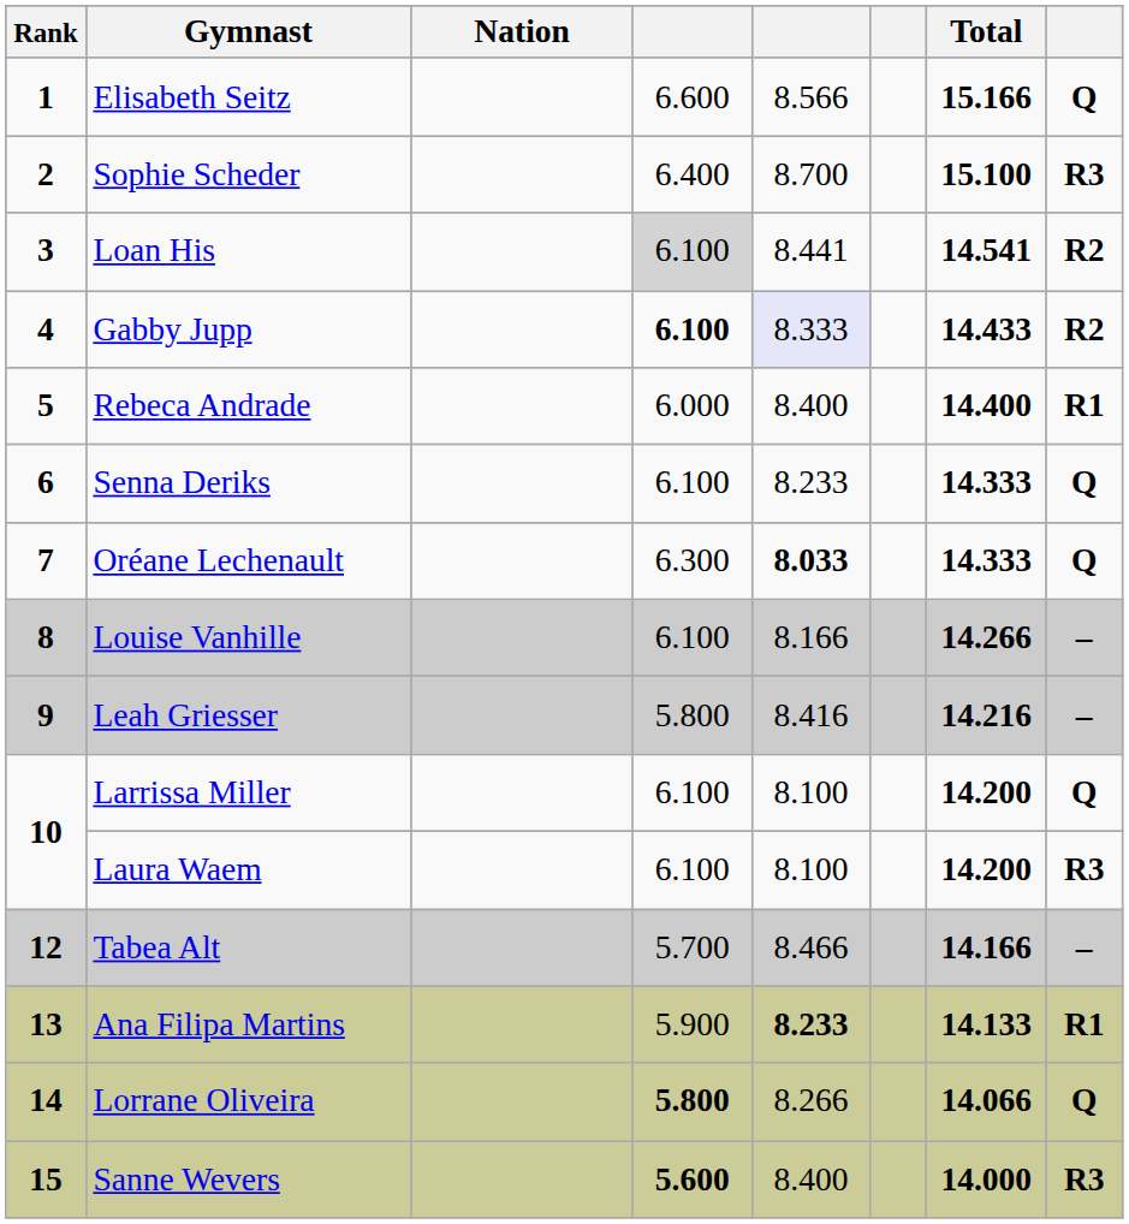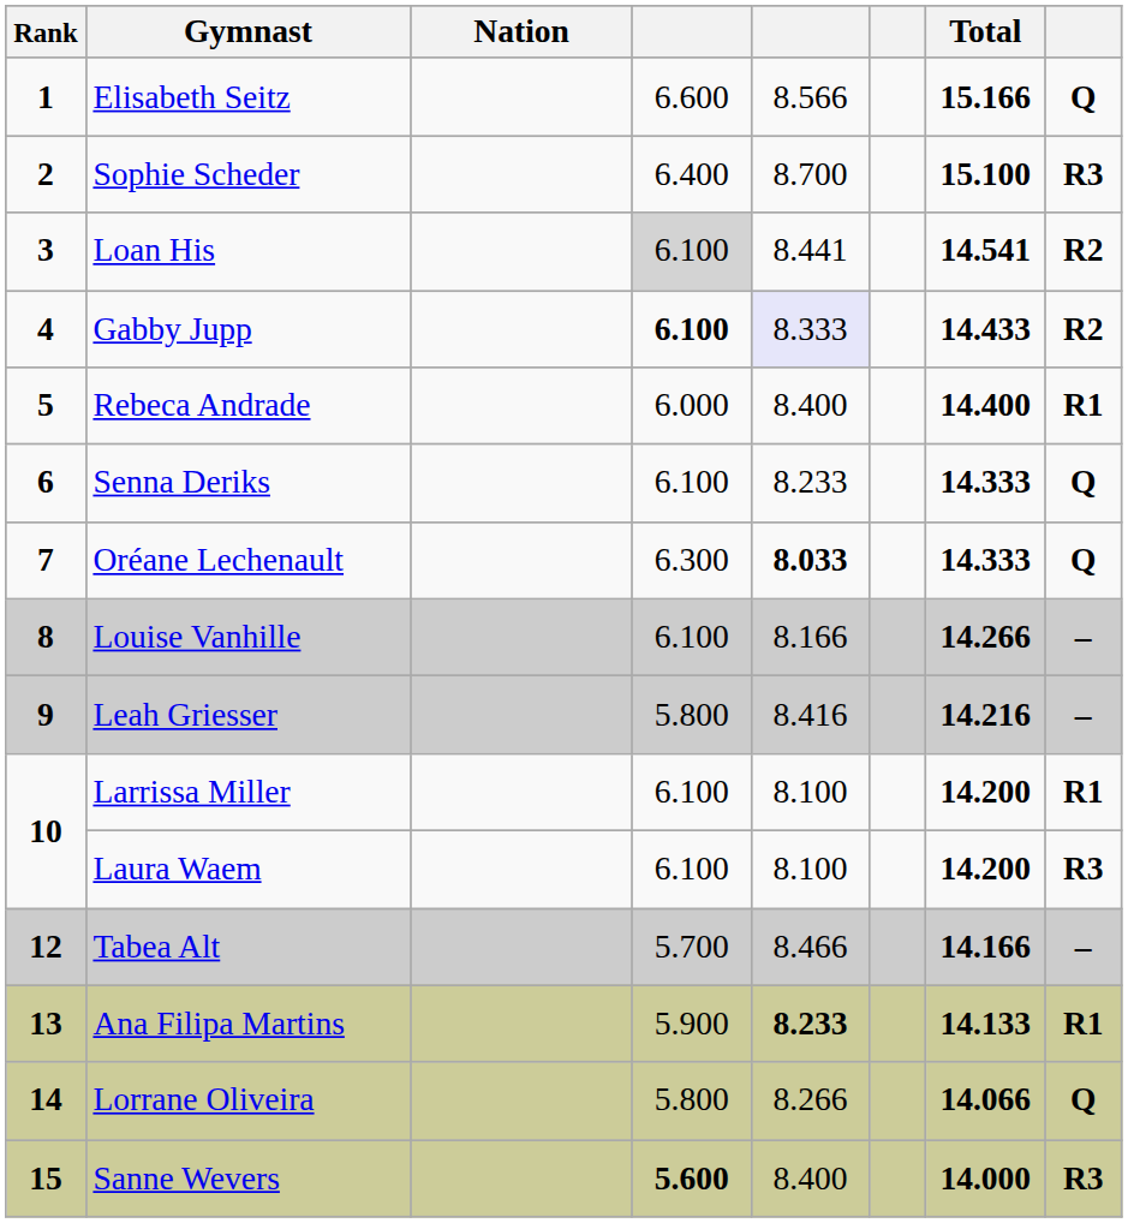Larrissa Miller | column 8: Q -> R1
Lorrane Oliveira | column 4: bold -> normal
